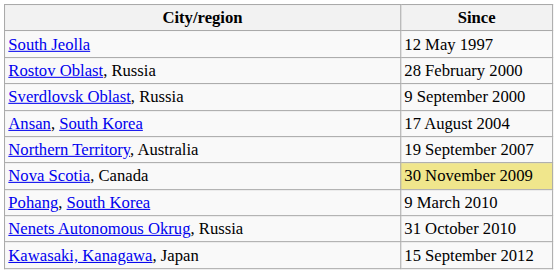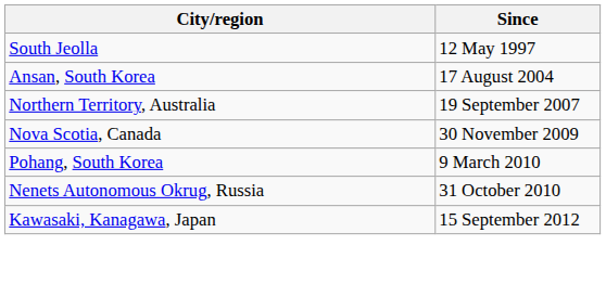- row: Rostov Oblast, Russia | 28 February 2000
- row: Sverdlovsk Oblast, Russia | 9 September 2000
Nova Scotia, Canada | Since: khaki background -> no background
